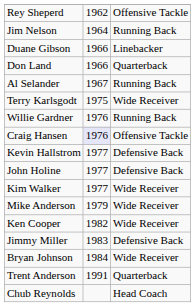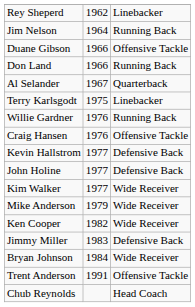Rey Sheperd | column 3: Offensive Tackle -> Linebacker
Duane Gibson | column 3: Linebacker -> Offensive Tackle
Don Land | column 3: Quarterback -> Running Back
Al Selander | column 3: Running Back -> Quarterback
Terry Karlsgodt | column 3: Wide Receiver -> Linebacker
Craig Hansen | column 2: lavender background -> no background
Trent Anderson | column 3: Quarterback -> Offensive Tackle
